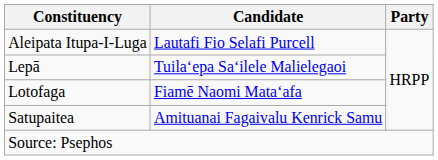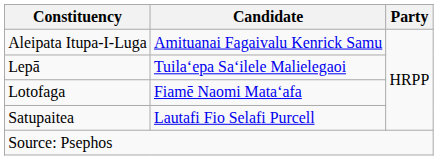Aleipata Itupa-I-Luga | Candidate: Lautafi Fio Selafi Purcell -> Amituanai Fagaivalu Kenrick Samu
Satupaitea | Candidate: Amituanai Fagaivalu Kenrick Samu -> Lautafi Fio Selafi Purcell
